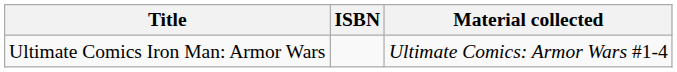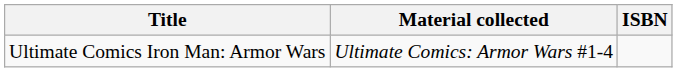columns swapped: Material collected <-> ISBN
